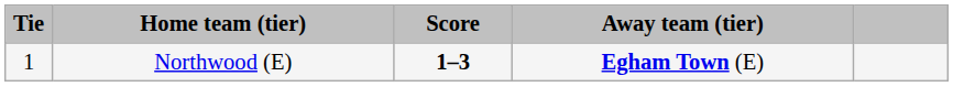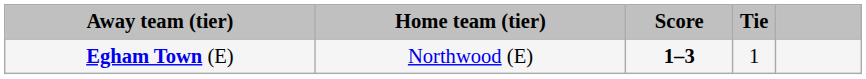columns swapped: Tie <-> Away team (tier)
